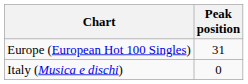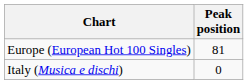Europe (European Hot 100 Singles) | Peak position: 31 -> 81
